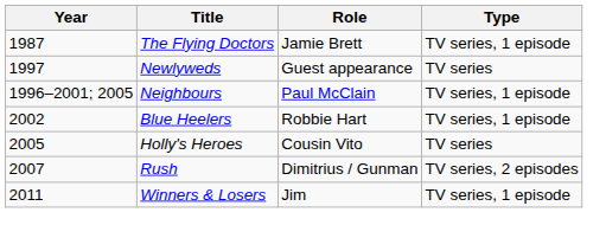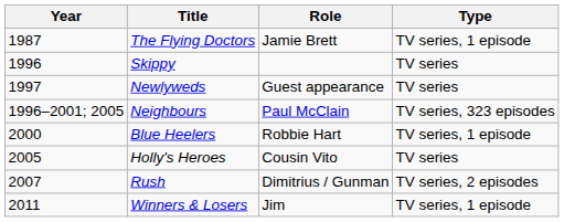+ row: 1996 | Skippy | TV series
Neighbours | Type: TV series, 1 episode -> TV series, 323 episodes
Blue Heelers | Year: 2002 -> 2000
